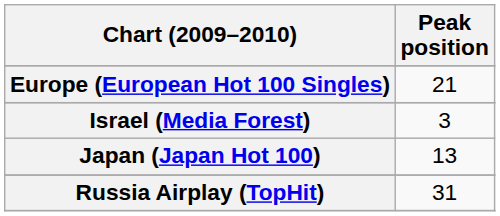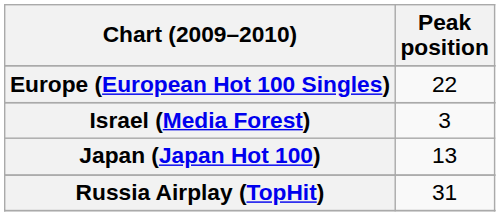Europe (European Hot 100 Singles) | Peak position: 21 -> 22
